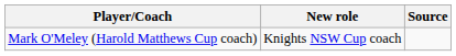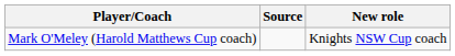columns swapped: New role <-> Source
